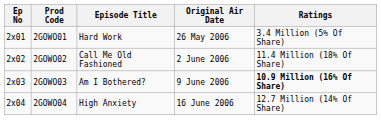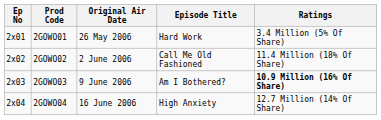columns swapped: Original Air Date <-> Episode Title
